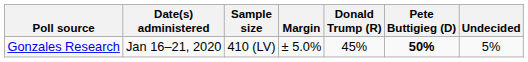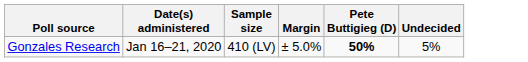- column: Donald Trump (R) | 45%
